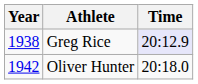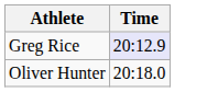- column: Year | 1938 | 1942
